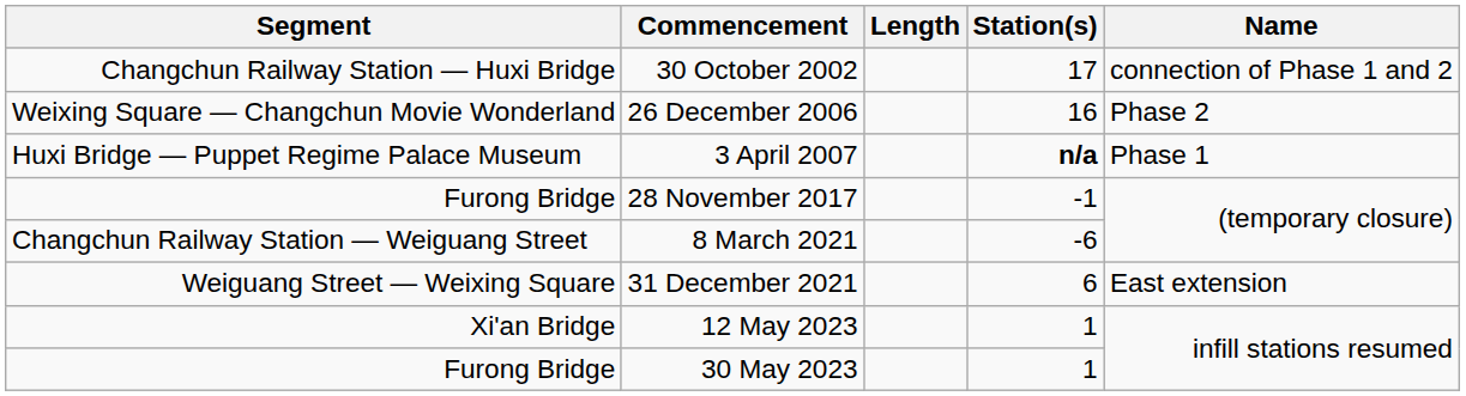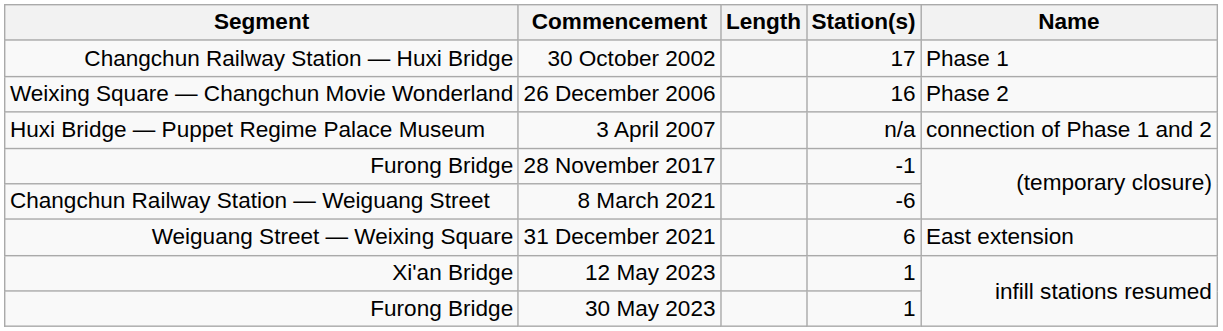30 October 2002 | Name: connection of Phase 1 and 2 -> Phase 1
3 April 2007 | Station(s): bold -> normal
3 April 2007 | Name: Phase 1 -> connection of Phase 1 and 2
